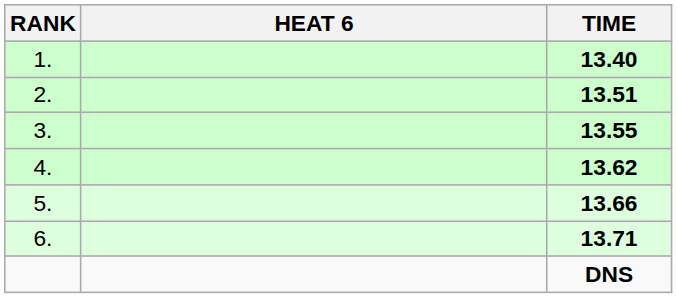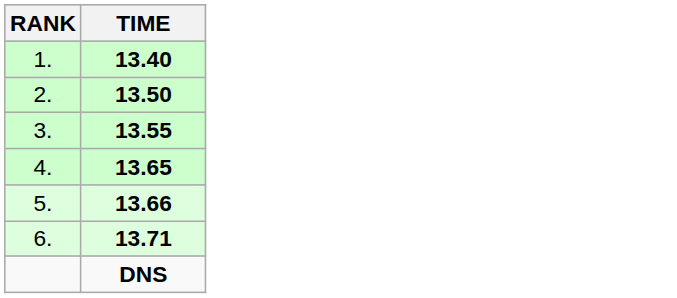- column: HEAT 6
2. | TIME: 13.51 -> 13.50
4. | TIME: 13.62 -> 13.65
